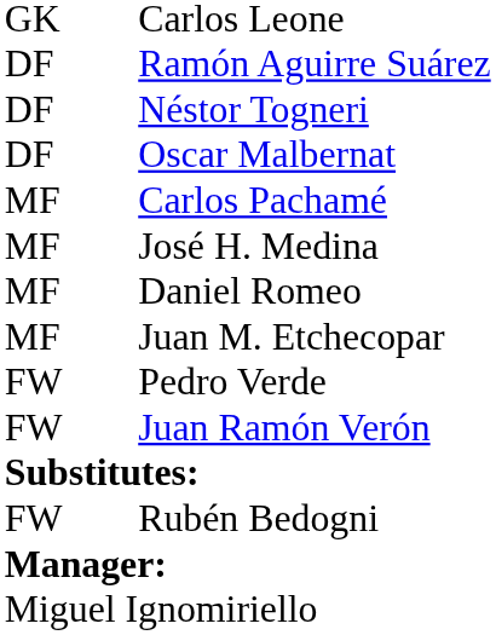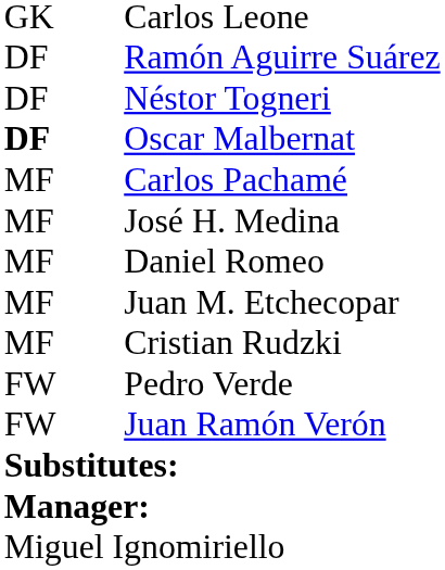Oscar Malbernat | column 1: normal -> bold
+ row: MF | Cristian Rudzki
- row: FW | Rubén Bedogni
